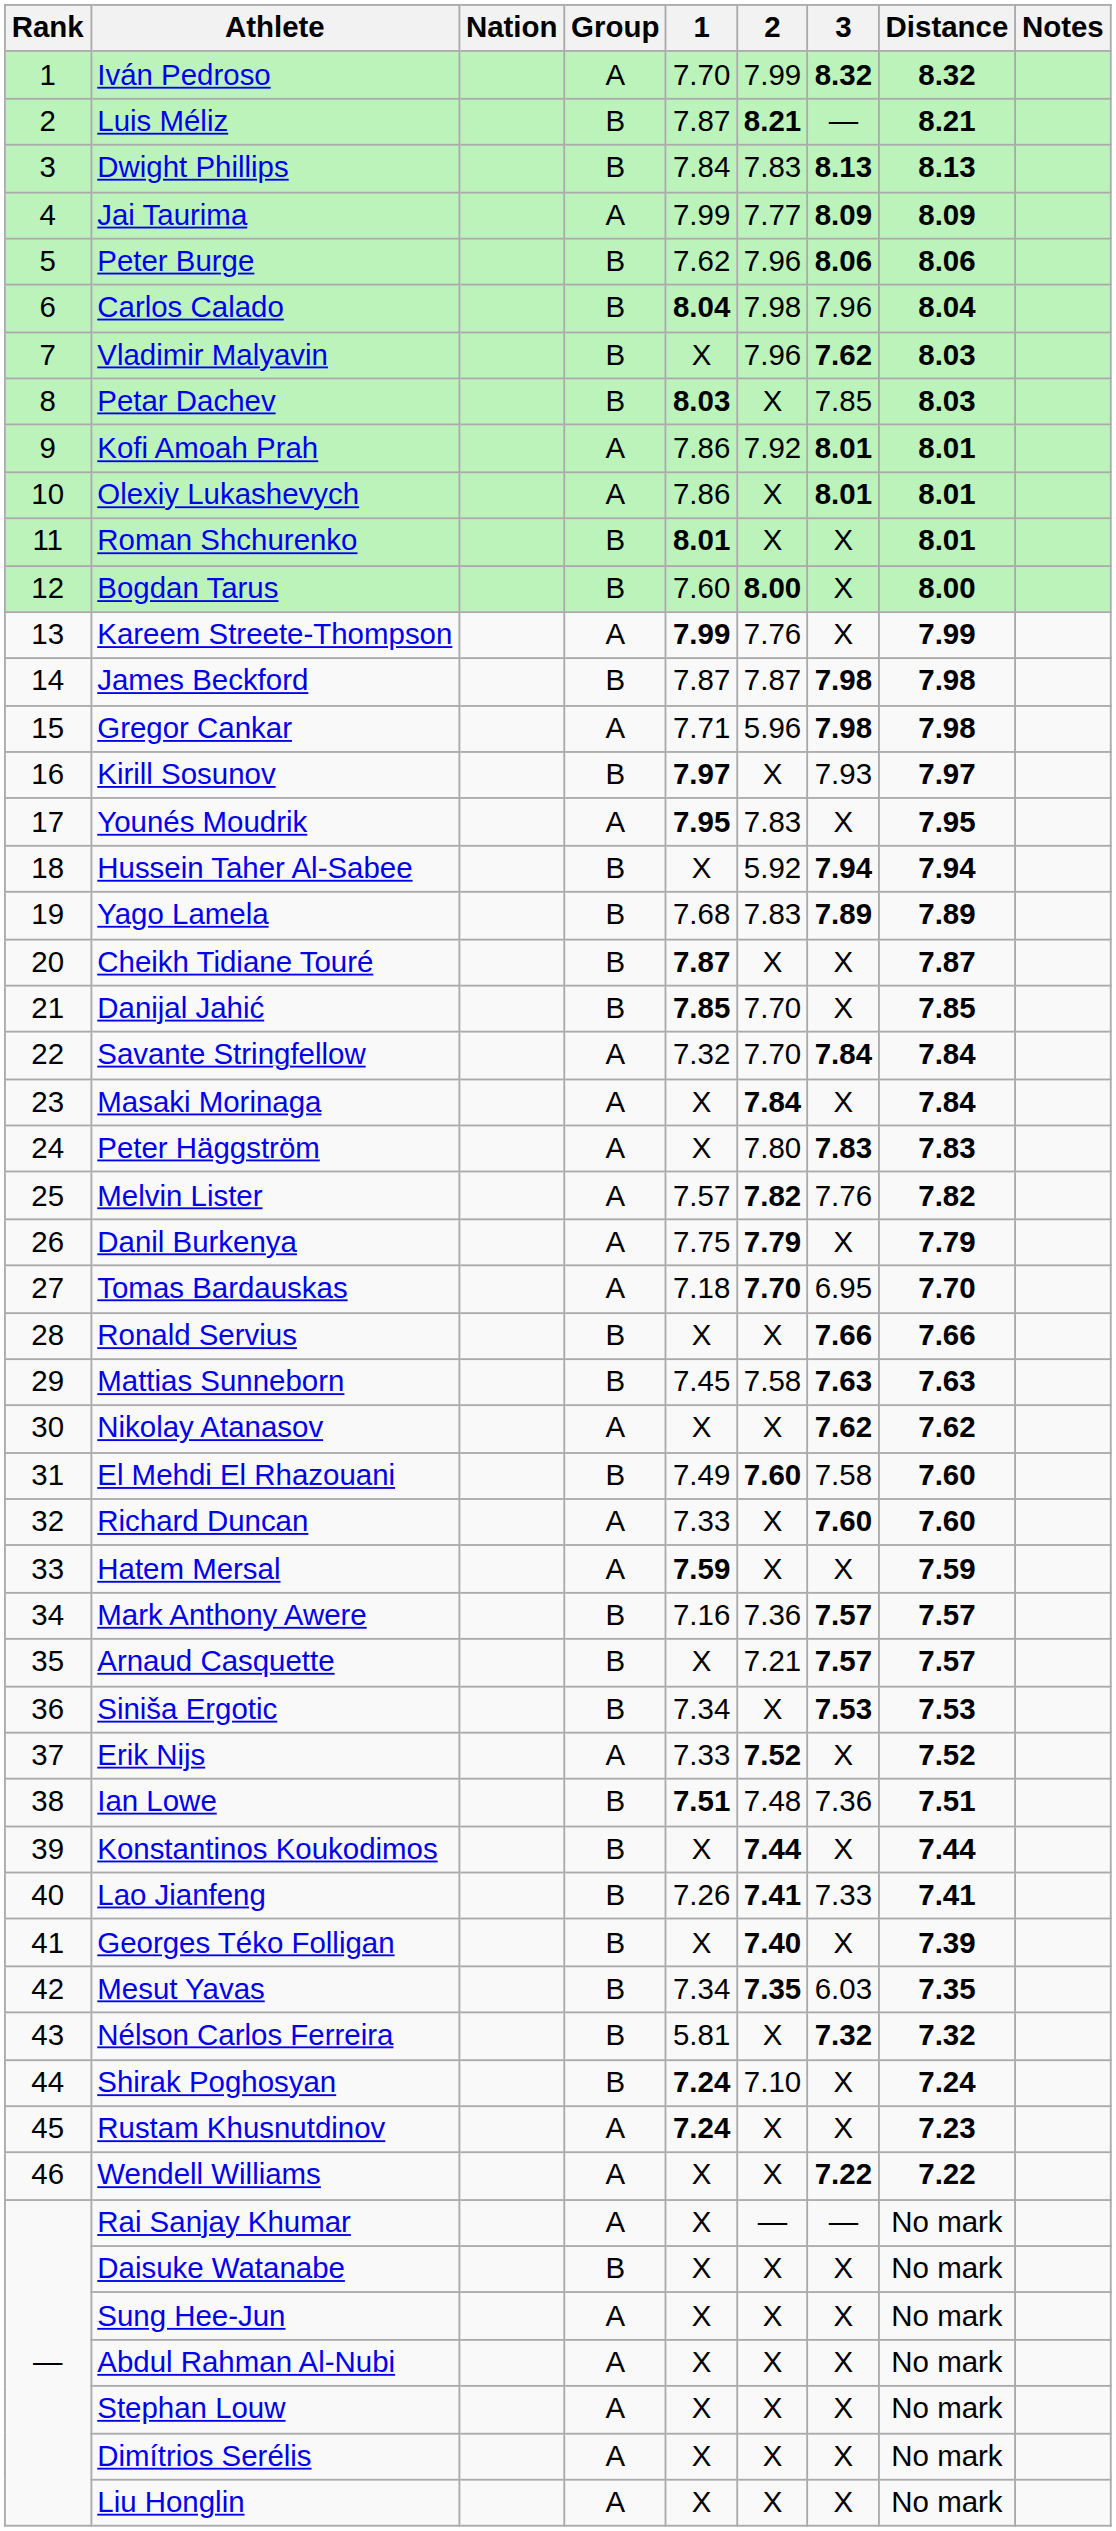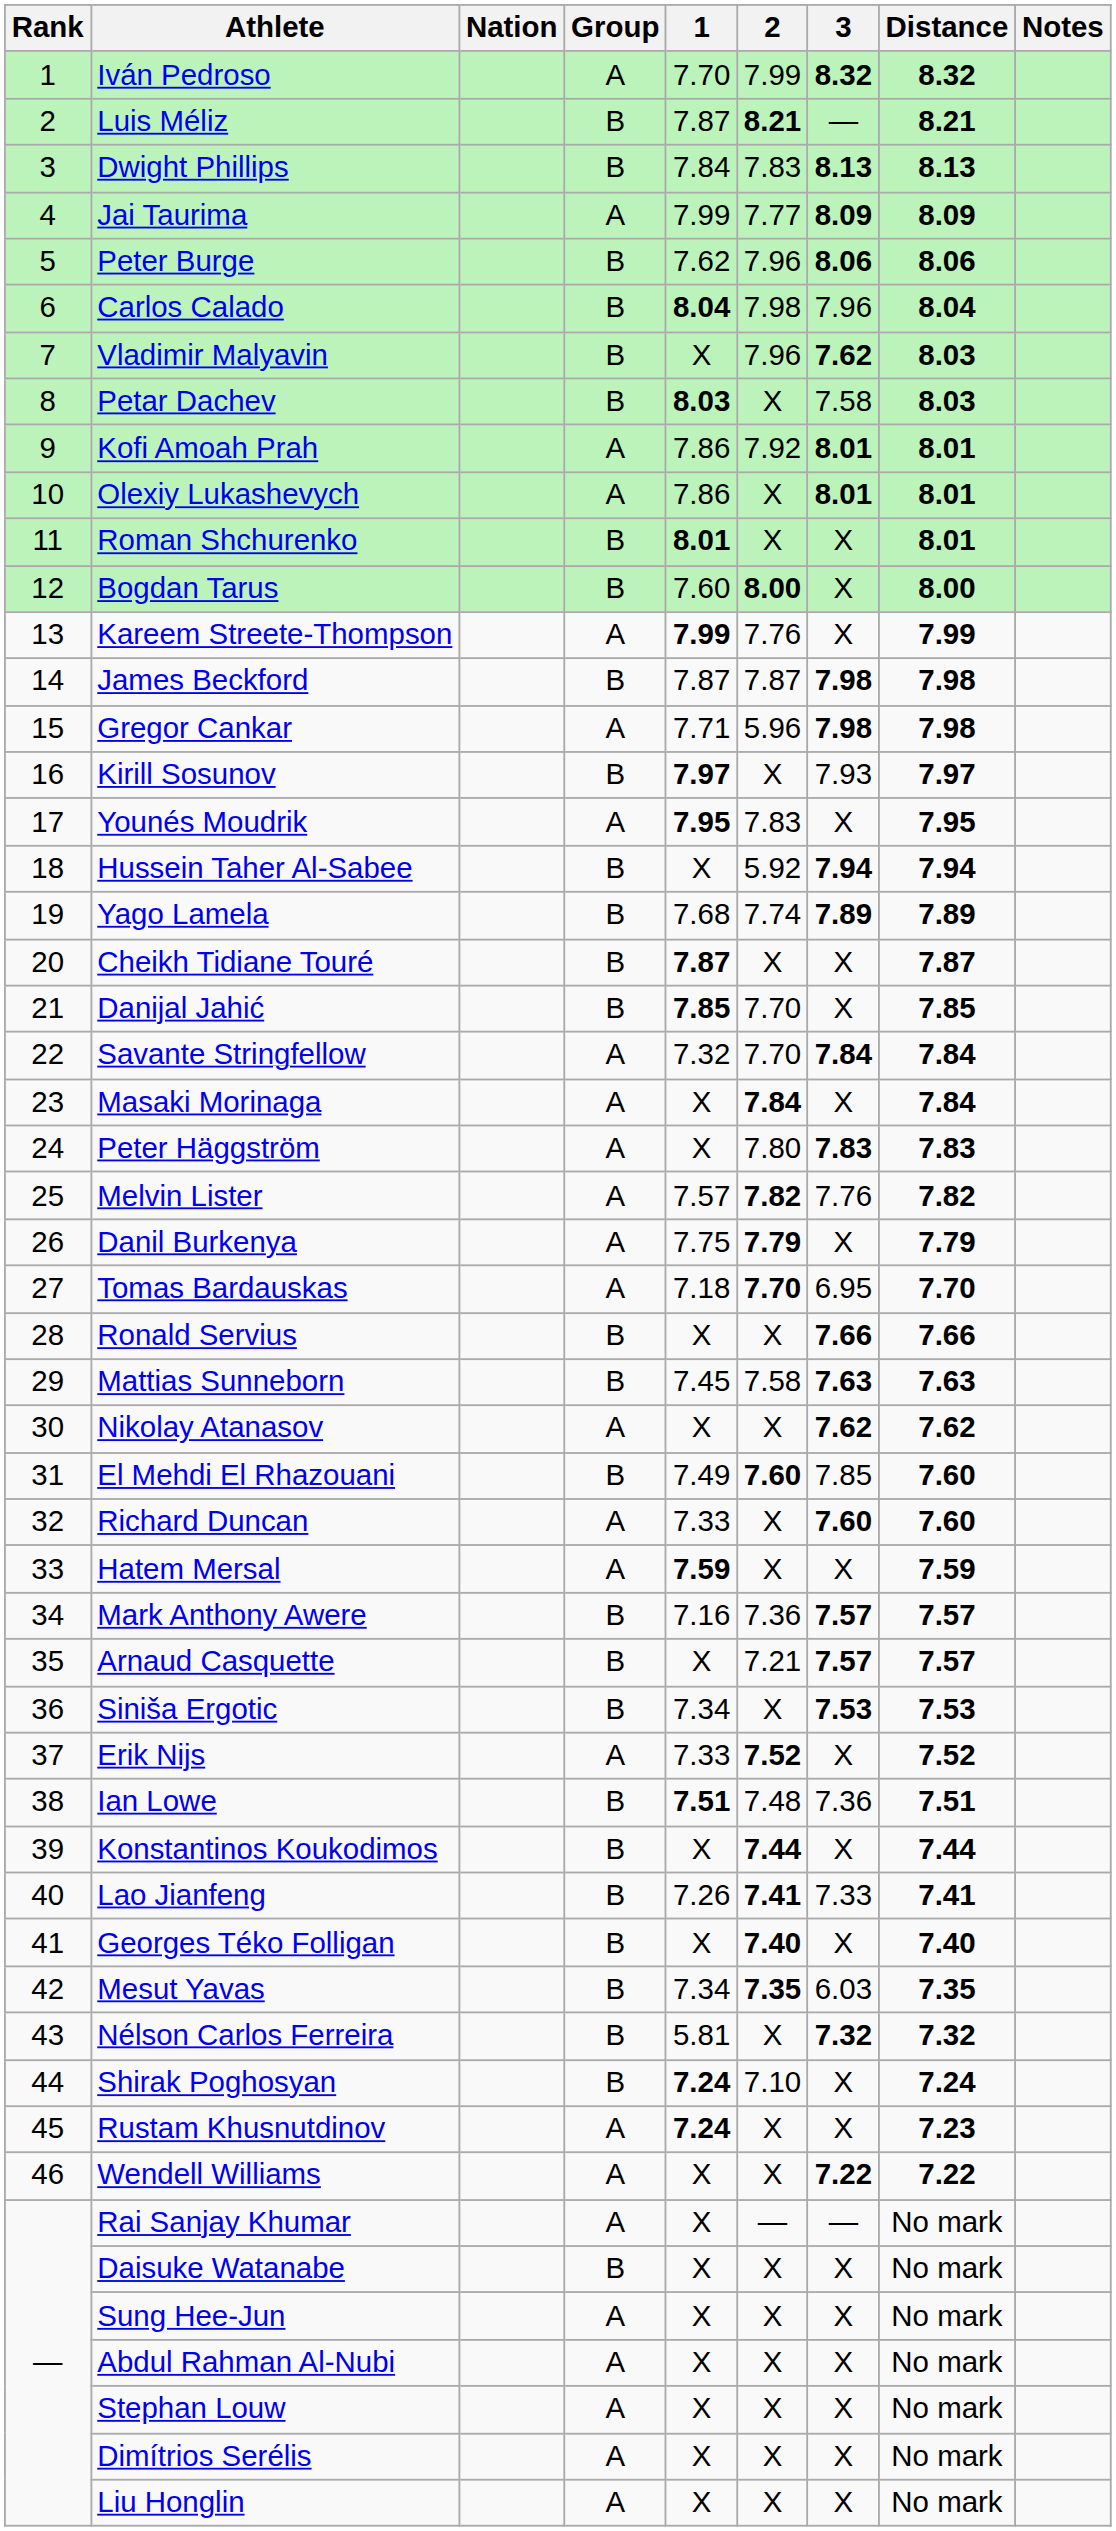Petar Dachev | 3: 7.85 -> 7.58
Yago Lamela | 2: 7.83 -> 7.74
El Mehdi El Rhazouani | 3: 7.58 -> 7.85
Georges Téko Folligan | Distance: 7.39 -> 7.40
